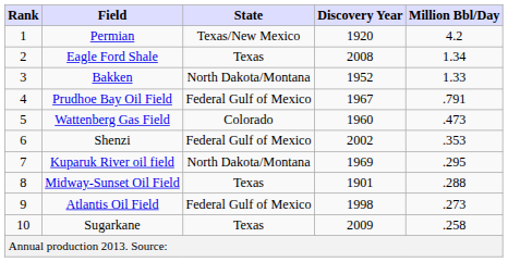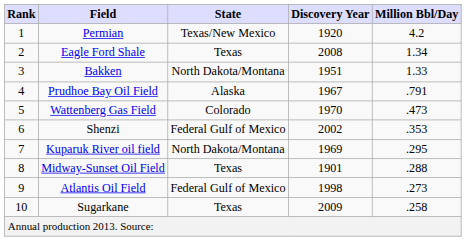Bakken | Discovery Year: 1952 -> 1951
Prudhoe Bay Oil Field | State: Federal Gulf of Mexico -> Alaska
Wattenberg Gas Field | Discovery Year: 1960 -> 1970
